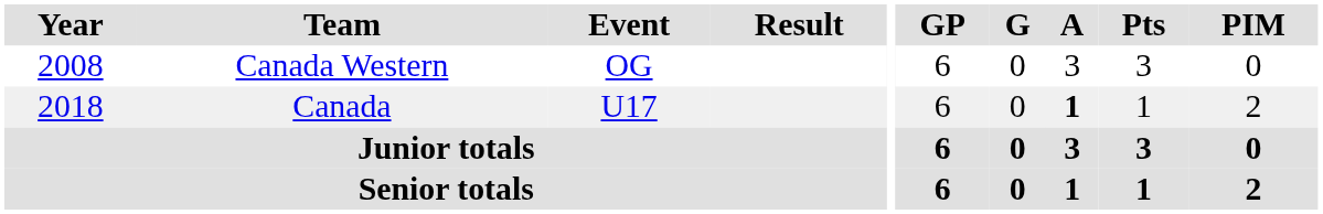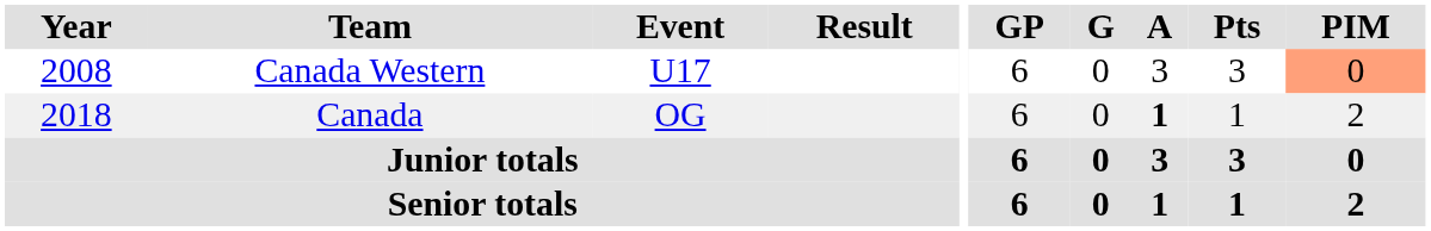Canada Western | Event: OG -> U17
Canada Western | PIM: no background -> lightsalmon background
Canada | Event: U17 -> OG
